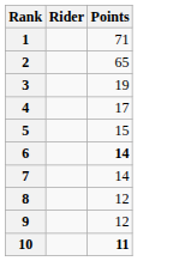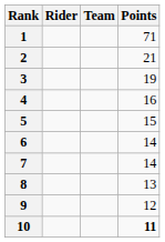+ column: Team
2 | Points: 65 -> 21
4 | Points: 17 -> 16
6 | Points: bold -> normal
8 | Points: 12 -> 13
